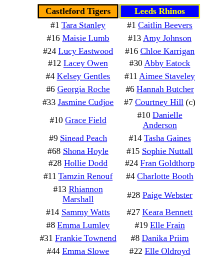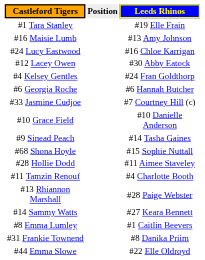+ column: Position
#1 Tara Stanley | Leeds Rhinos: #1 Caitlin Beevers -> #19 Elle Frain
#4 Kelsey Gentles | Leeds Rhinos: #11 Aimee Staveley -> #24 Fran Goldthorp
#28 Hollie Dodd | Leeds Rhinos: #24 Fran Goldthorp -> #11 Aimee Staveley
#8 Emma Lumley | Leeds Rhinos: #19 Elle Frain -> #1 Caitlin Beevers
